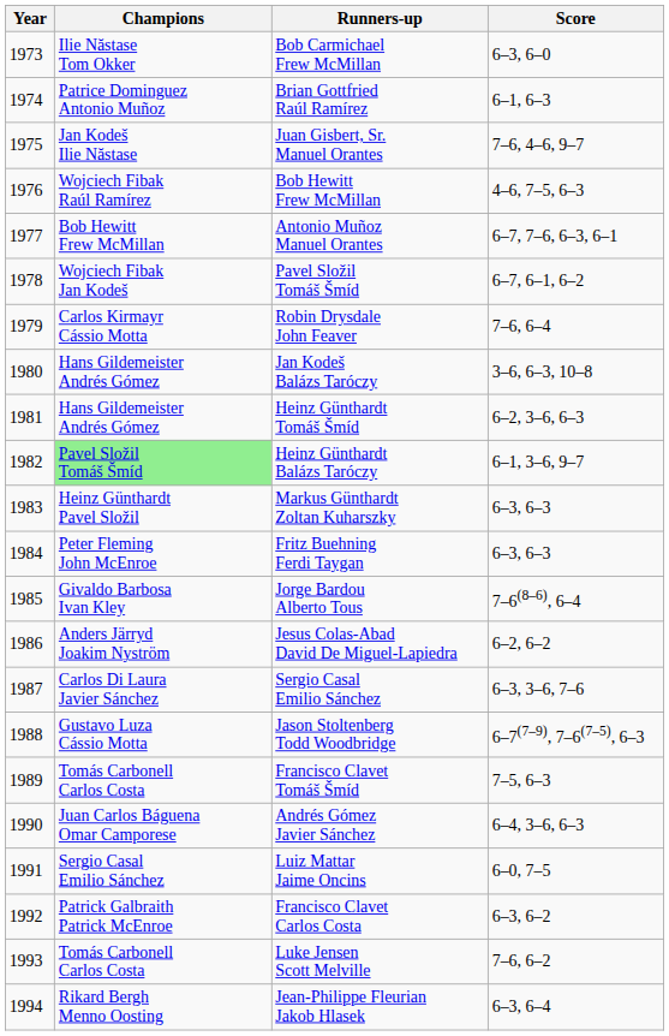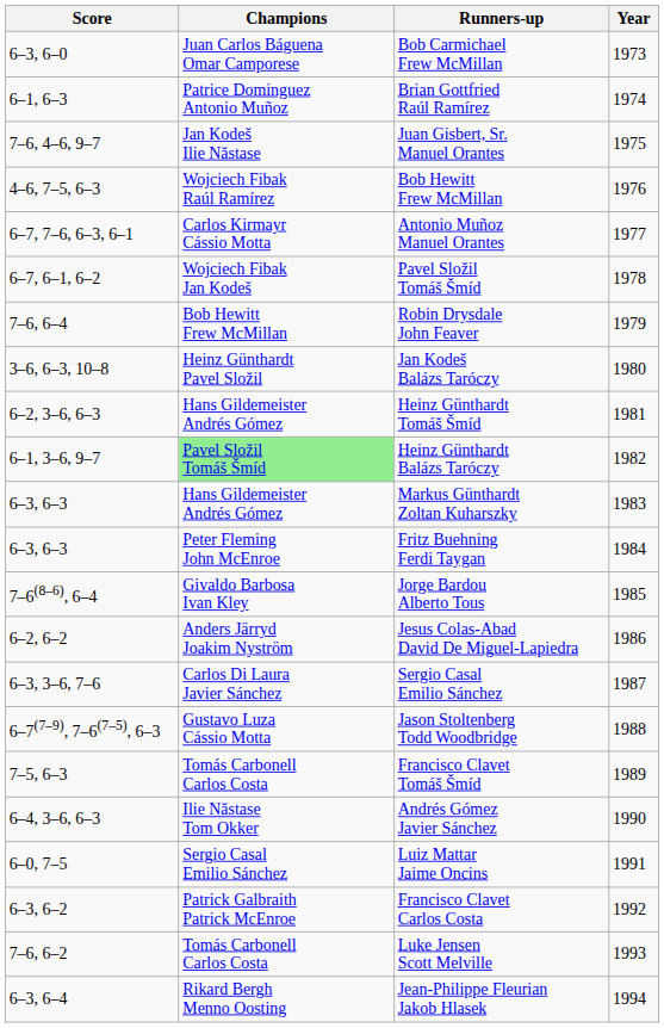columns swapped: Year <-> Score
Bob Carmichael Frew McMillan | Champions: Ilie Năstase Tom Okker -> Juan Carlos Báguena Omar Camporese
Antonio Muñoz Manuel Orantes | Champions: Bob Hewitt Frew McMillan -> Carlos Kirmayr Cássio Motta
Robin Drysdale John Feaver | Champions: Carlos Kirmayr Cássio Motta -> Bob Hewitt Frew McMillan
Jan Kodeš Balázs Taróczy | Champions: Hans Gildemeister Andrés Gómez -> Heinz Günthardt Pavel Složil
Markus Günthardt Zoltan Kuharszky | Champions: Heinz Günthardt Pavel Složil -> Hans Gildemeister Andrés Gómez
Andrés Gómez Javier Sánchez | Champions: Juan Carlos Báguena Omar Camporese -> Ilie Năstase Tom Okker
